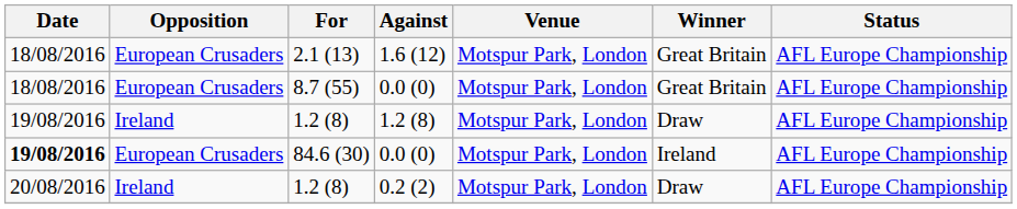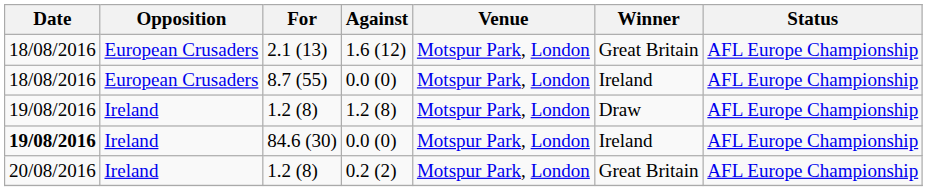8.7 (55) | Winner: Great Britain -> Ireland
84.6 (30) | Opposition: European Crusaders -> Ireland
1.2 (8) / 0.2 (2) | Winner: Draw -> Great Britain
